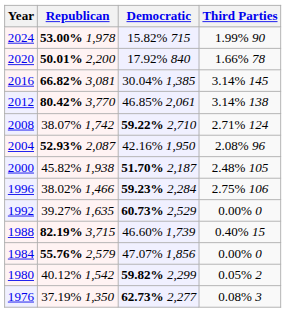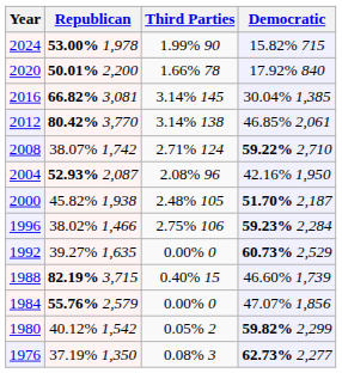columns swapped: Democratic <-> Third Parties
